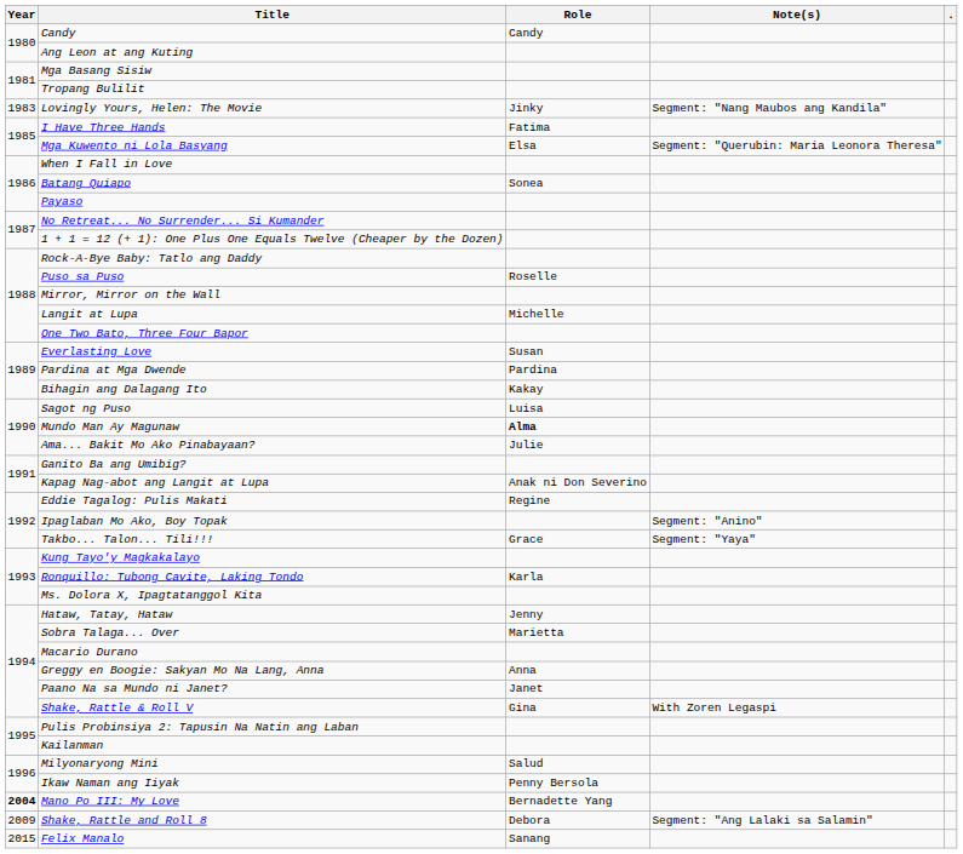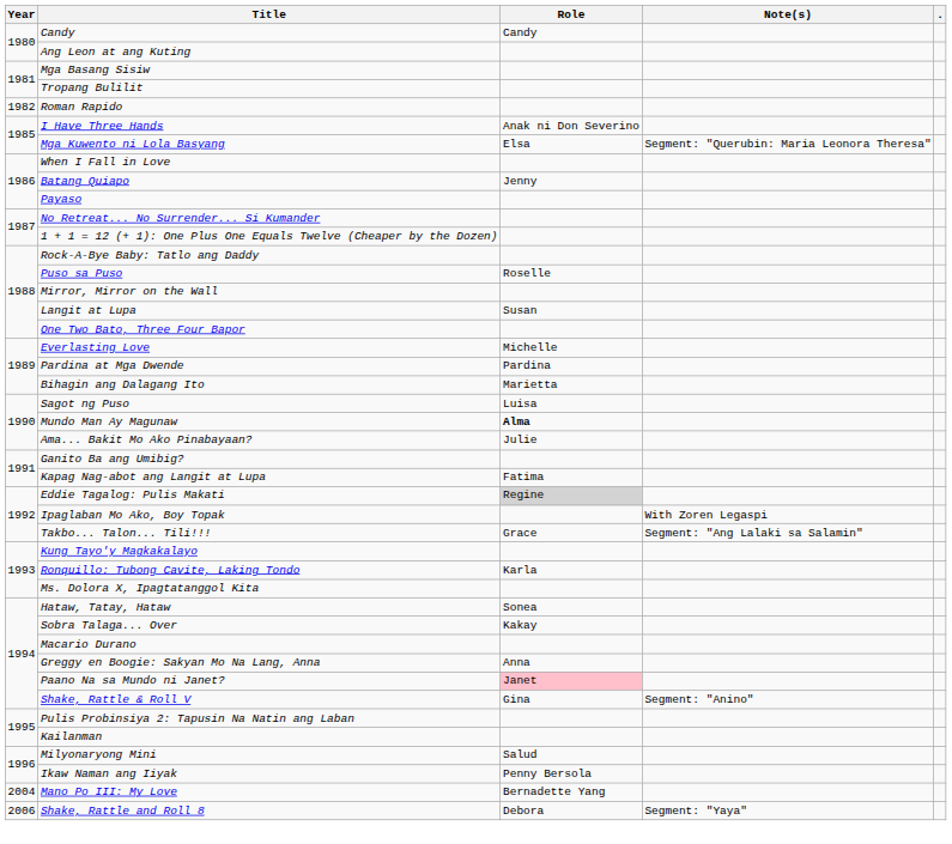+ row: 1982 | Roman Rapido
- row: 1983 | Lovingly Yours, Helen: The Movie | Jinky | Segment: "Nang Maubos ang Kandila"
I Have Three Hands | Role: Fatima -> Anak ni Don Severino
Batang Quiapo | Role: Sonea -> Jenny
Langit at Lupa | Role: Michelle -> Susan
Everlasting Love | Role: Susan -> Michelle
Bihagin ang Dalagang Ito | Role: Kakay -> Marietta
Kapag Nag-abot ang Langit at Lupa | Role: Anak ni Don Severino -> Fatima
Eddie Tagalog: Pulis Makati | Role: no background -> lightgrey background
Ipaglaban Mo Ako, Boy Topak | Note(s): Segment: "Anino" -> With Zoren Legaspi
Takbo... Talon... Tili!!! | Note(s): Segment: "Yaya" -> Segment: "Ang Lalaki sa Salamin"
Hataw, Tatay, Hataw | Role: Jenny -> Sonea
Sobra Talaga... Over | Role: Marietta -> Kakay
Paano Na sa Mundo ni Janet? | Role: no background -> pink background
Shake, Rattle & Roll V | Note(s): With Zoren Legaspi -> Segment: "Anino"
Mano Po III: My Love | Year: bold -> normal
Shake, Rattle and Roll 8 | Year: 2009 -> 2006
Shake, Rattle and Roll 8 | Note(s): Segment: "Ang Lalaki sa Salamin" -> Segment: "Yaya"
- row: 2015 | Felix Manalo | Sanang
